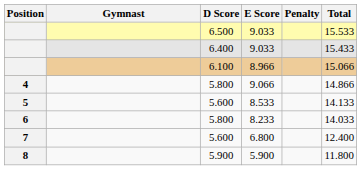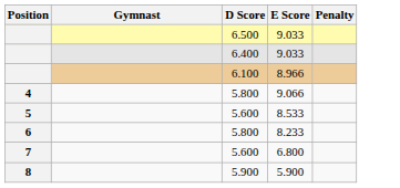- column: Total | 15.533 | 15.433 | 15.066 | 14.866 | 14.133 | 14.033 | 12.400 | 11.800
